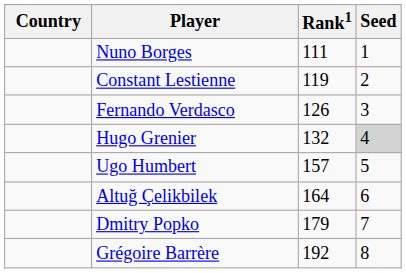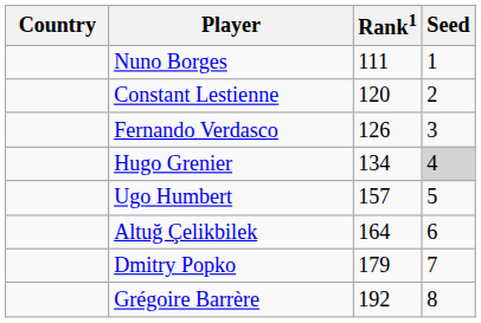Constant Lestienne | Rank1: 119 -> 120
Hugo Grenier | Rank1: 132 -> 134
